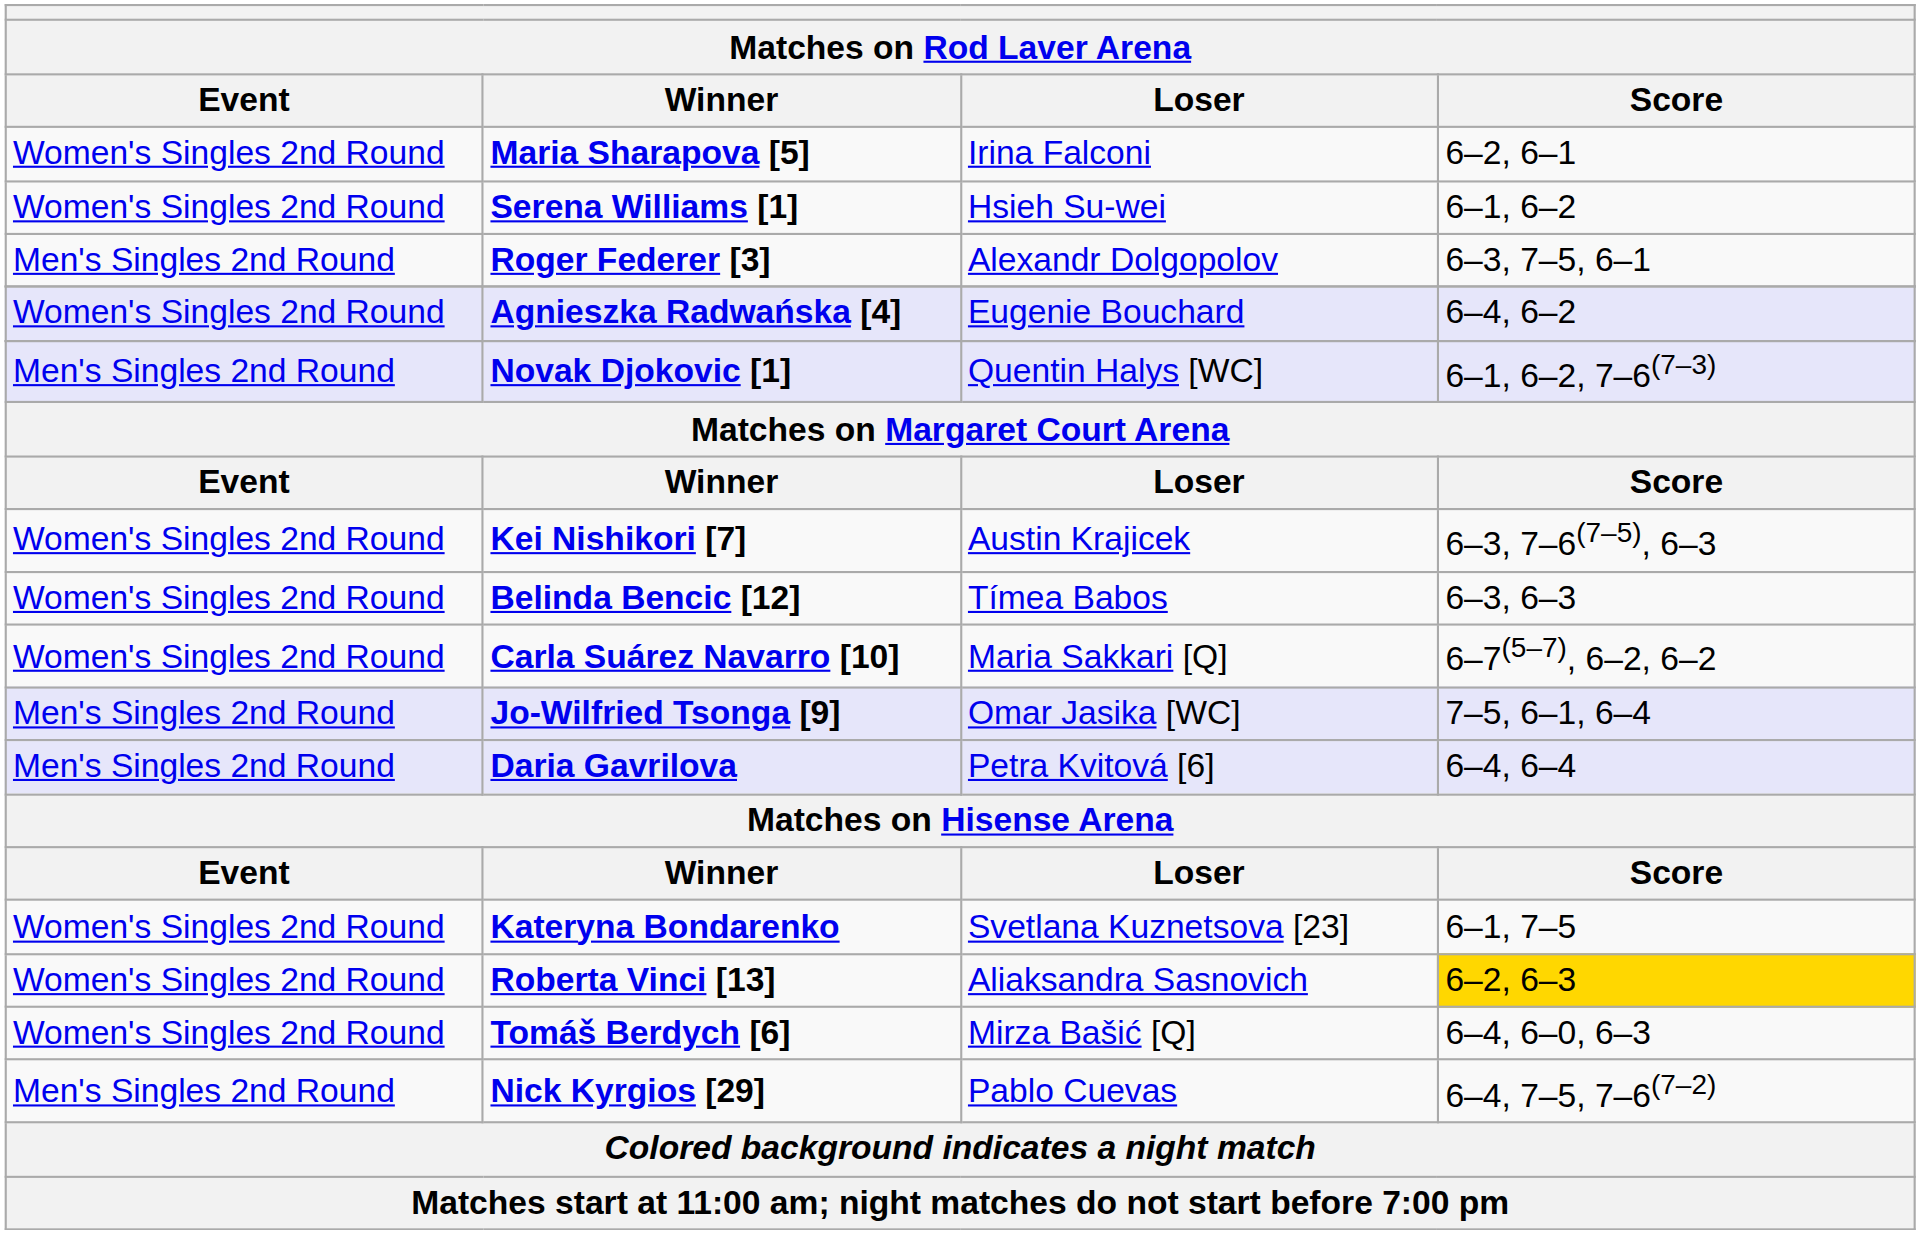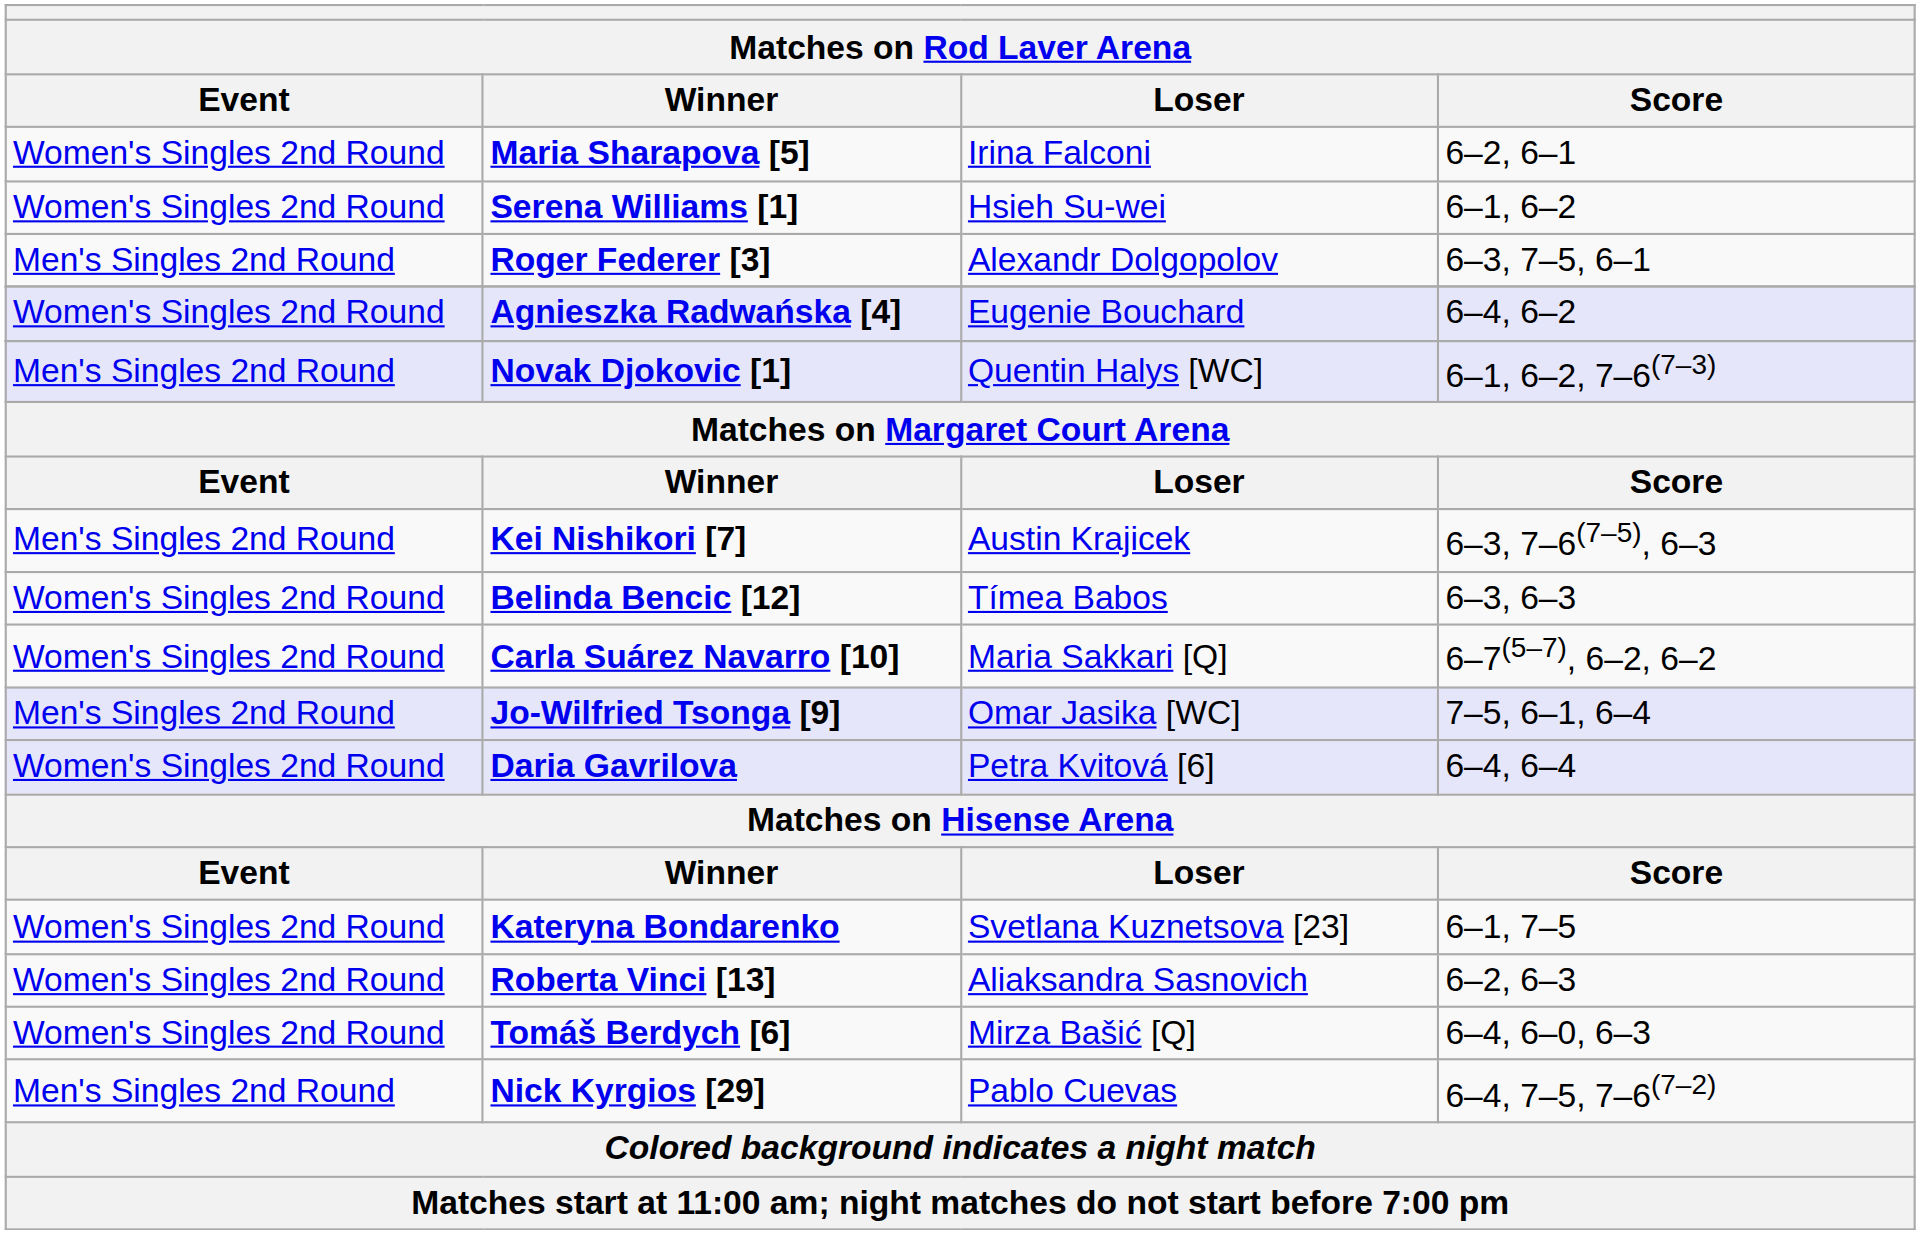Kei Nishikori [7] | Event: Women's Singles 2nd Round -> Men's Singles 2nd Round
Daria Gavrilova | Event: Men's Singles 2nd Round -> Women's Singles 2nd Round
Roberta Vinci [13] | Score: gold background -> no background
